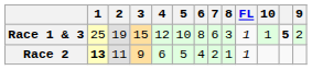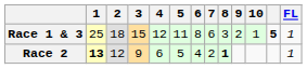columns swapped: 9 <-> FL
Race 1 & 3 | 2: 19 -> 18
Race 1 & 3 | 5: 10 -> 11
Race 2 | 2: 11 -> 12
Race 2 | 8: normal -> bold
